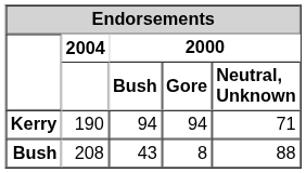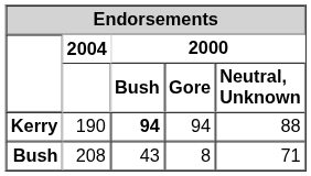190 | column 3: normal -> bold
190 | column 5: 71 -> 88
208 | column 5: 88 -> 71
